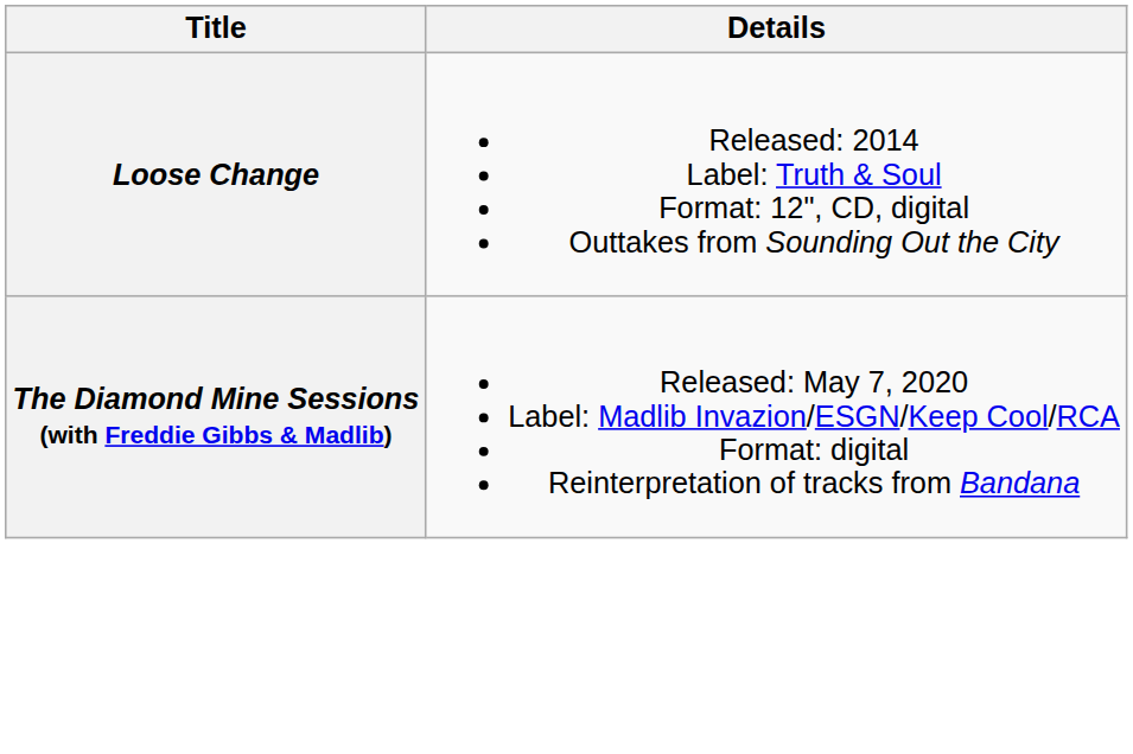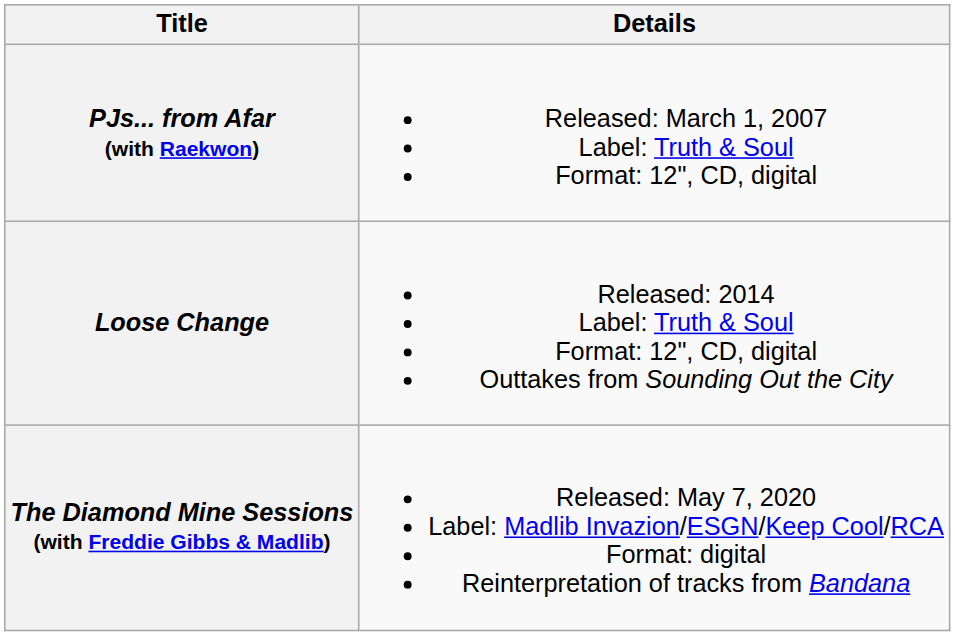+ row: PJs... from Afar (with Raekwon) | Released: March 1, 2007 Label: Truth & Soul Format: 12", CD, digital
